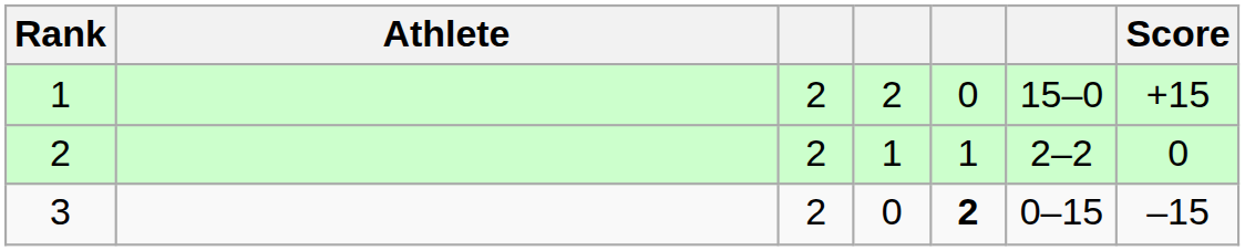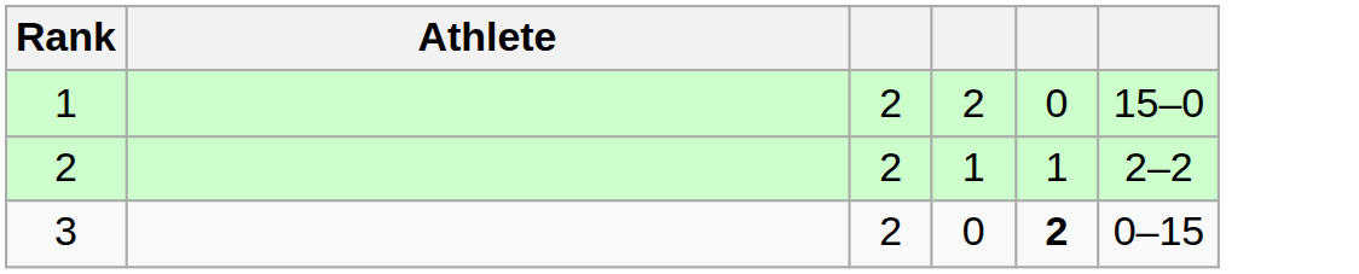- column: Score | +15 | 0 | –15
